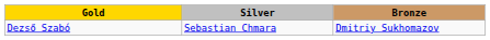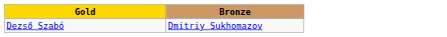- column: Silver | Sebastian Chmara
